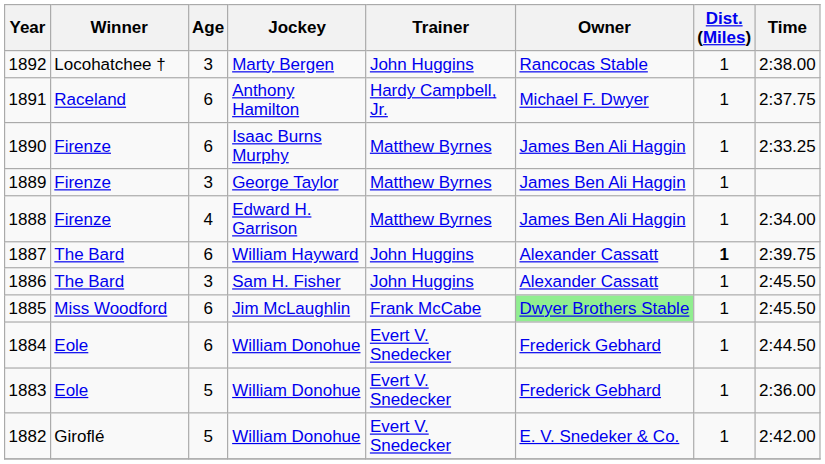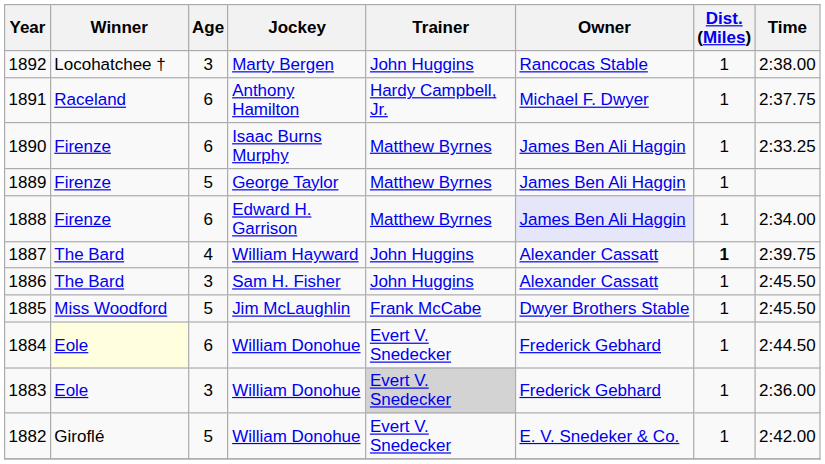1889 | Age: 3 -> 5
1888 | Age: 4 -> 6
1888 | Owner: no background -> lavender background
1887 | Age: 6 -> 4
1885 | Age: 6 -> 5
1885 | Owner: lightgreen background -> no background
1884 | Winner: no background -> lightyellow background
1883 | Age: 5 -> 3
1883 | Trainer: no background -> lightgrey background
